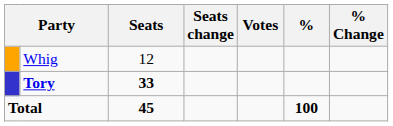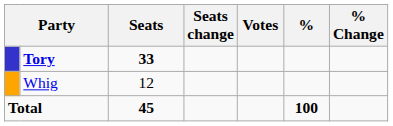rows swapped: Tory <-> Whig
